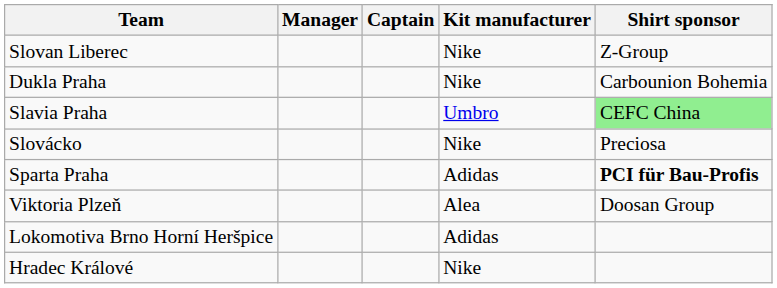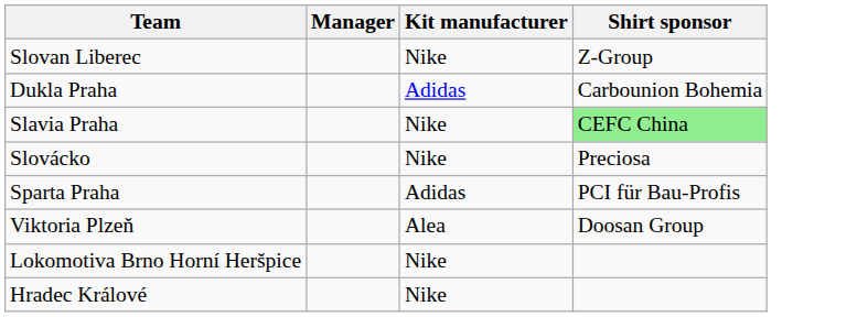- column: Captain
Dukla Praha | Kit manufacturer: Nike -> Adidas
Slavia Praha | Kit manufacturer: Umbro -> Nike
Sparta Praha | Shirt sponsor: bold -> normal
Lokomotiva Brno Horní Heršpice | Kit manufacturer: Adidas -> Nike
